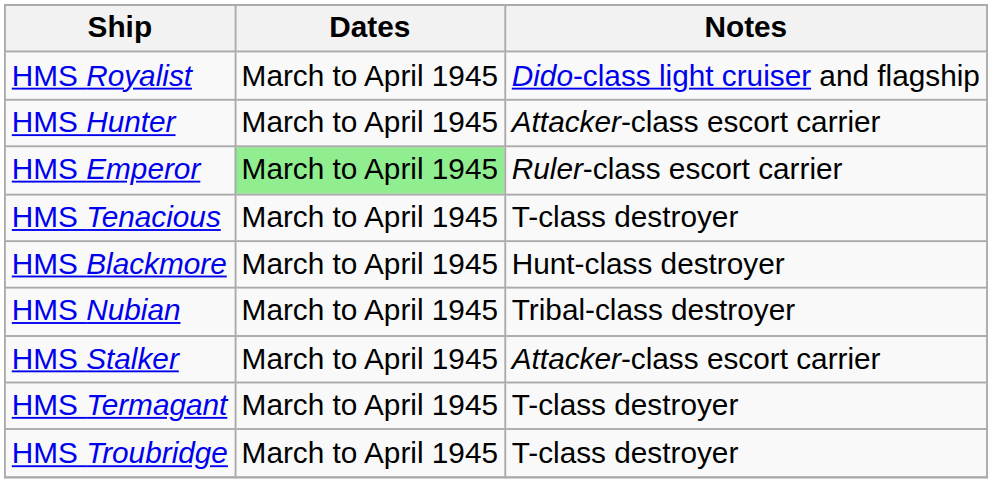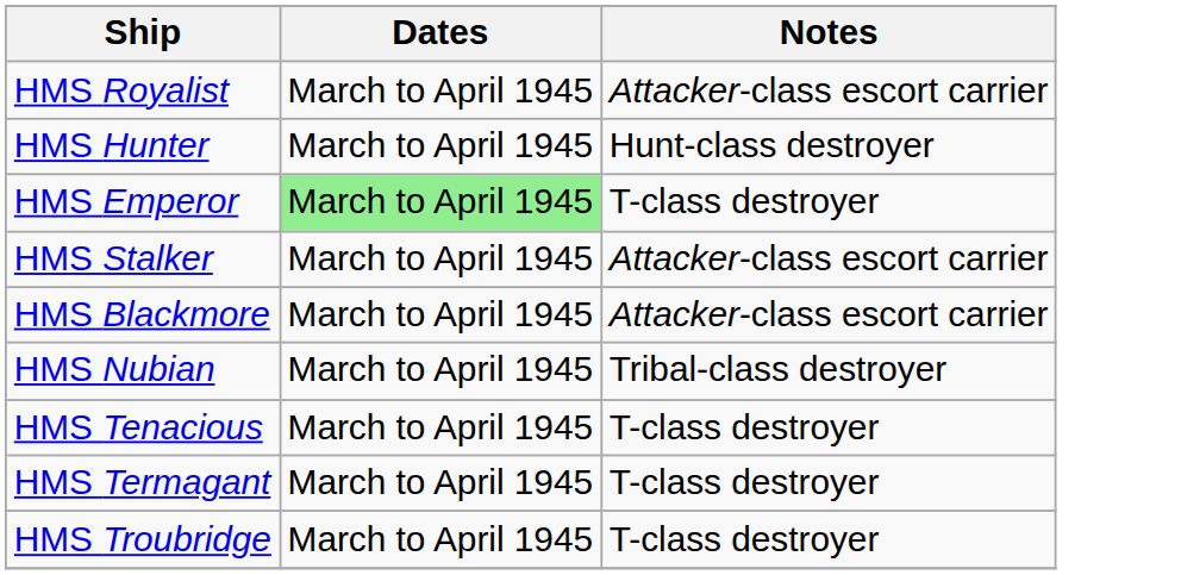HMS Royalist | Notes: Dido-class light cruiser and flagship -> Attacker-class escort carrier
HMS Hunter | Notes: Attacker-class escort carrier -> Hunt-class destroyer
HMS Emperor | Notes: Ruler-class escort carrier -> T-class destroyer
rows swapped: HMS Stalker <-> HMS Tenacious
HMS Blackmore | Notes: Hunt-class destroyer -> Attacker-class escort carrier
